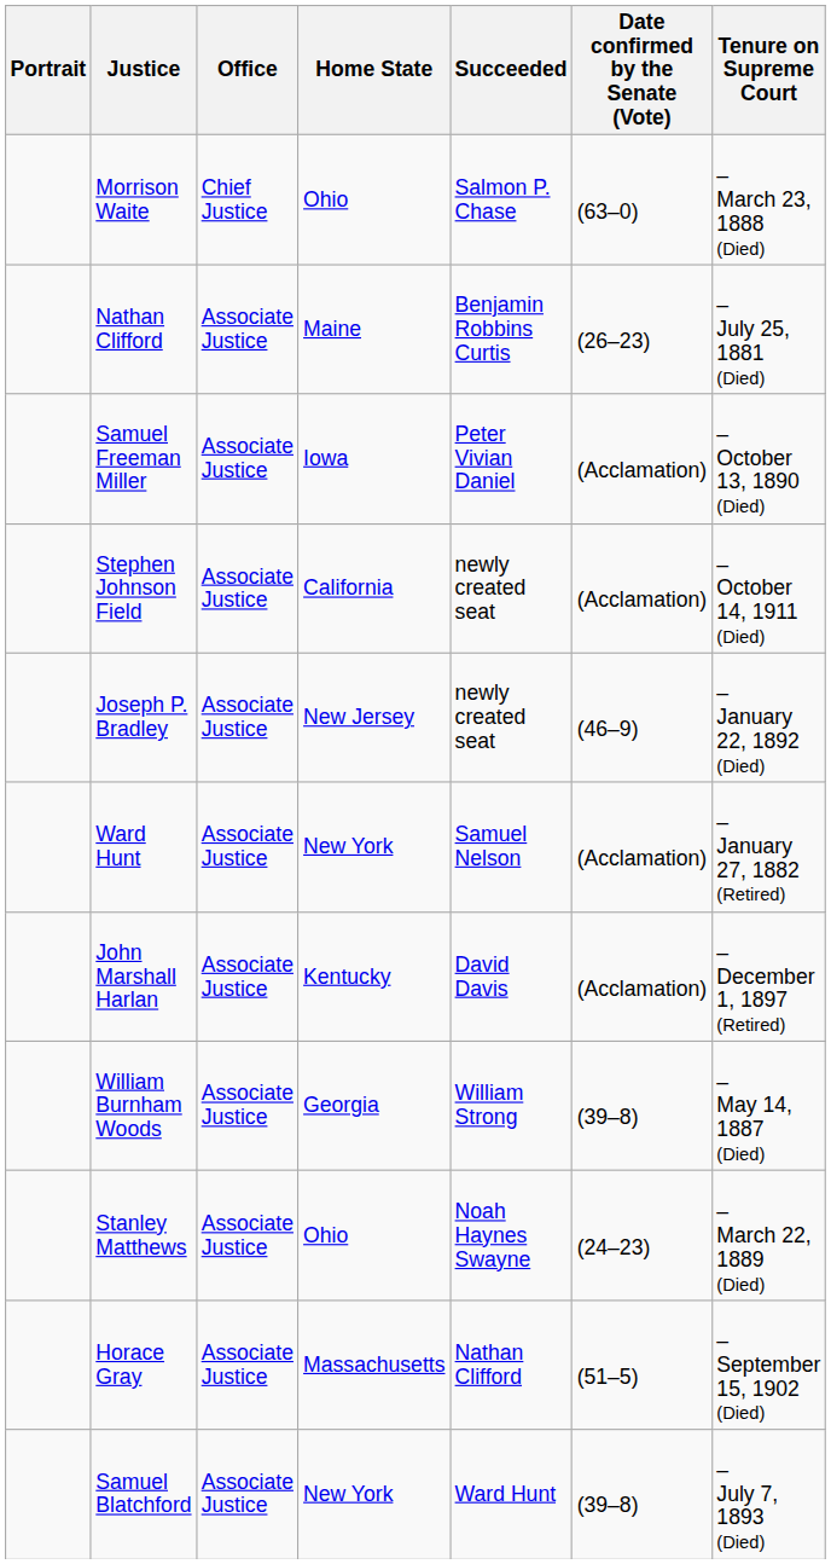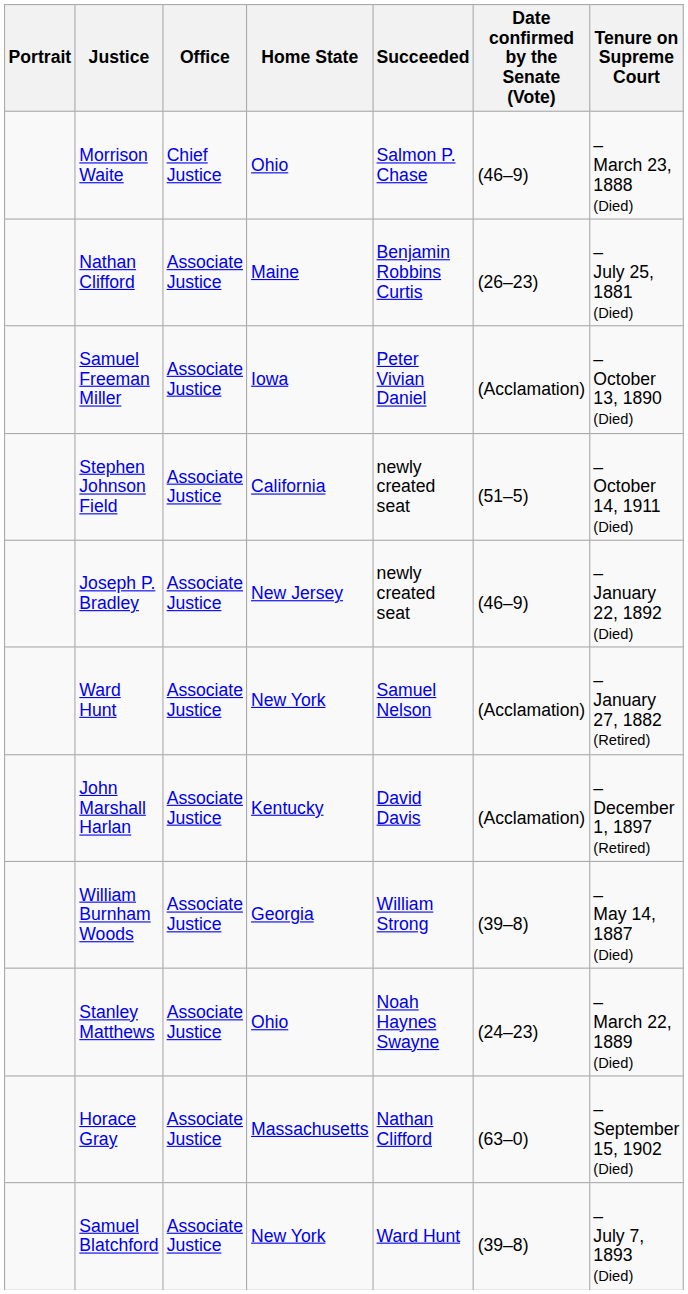Morrison Waite | Date confirmed by the Senate (Vote): (63–0) -> (46–9)
Stephen Johnson Field | Date confirmed by the Senate (Vote): (Acclamation) -> (51–5)
Horace Gray | Date confirmed by the Senate (Vote): (51–5) -> (63–0)
